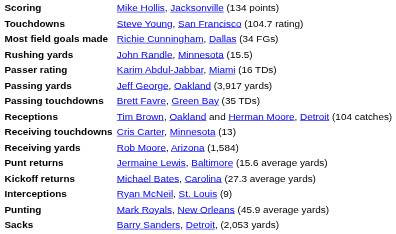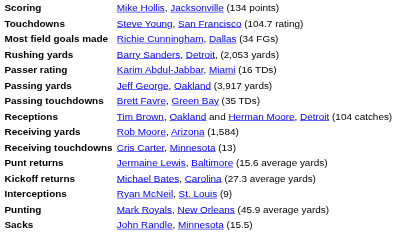Rushing yards | column 2: John Randle, Minnesota (15.5) -> Barry Sanders, Detroit, (2,053 yards)
rows swapped: Receiving yards <-> Receiving touchdowns
Sacks | column 2: Barry Sanders, Detroit, (2,053 yards) -> John Randle, Minnesota (15.5)
